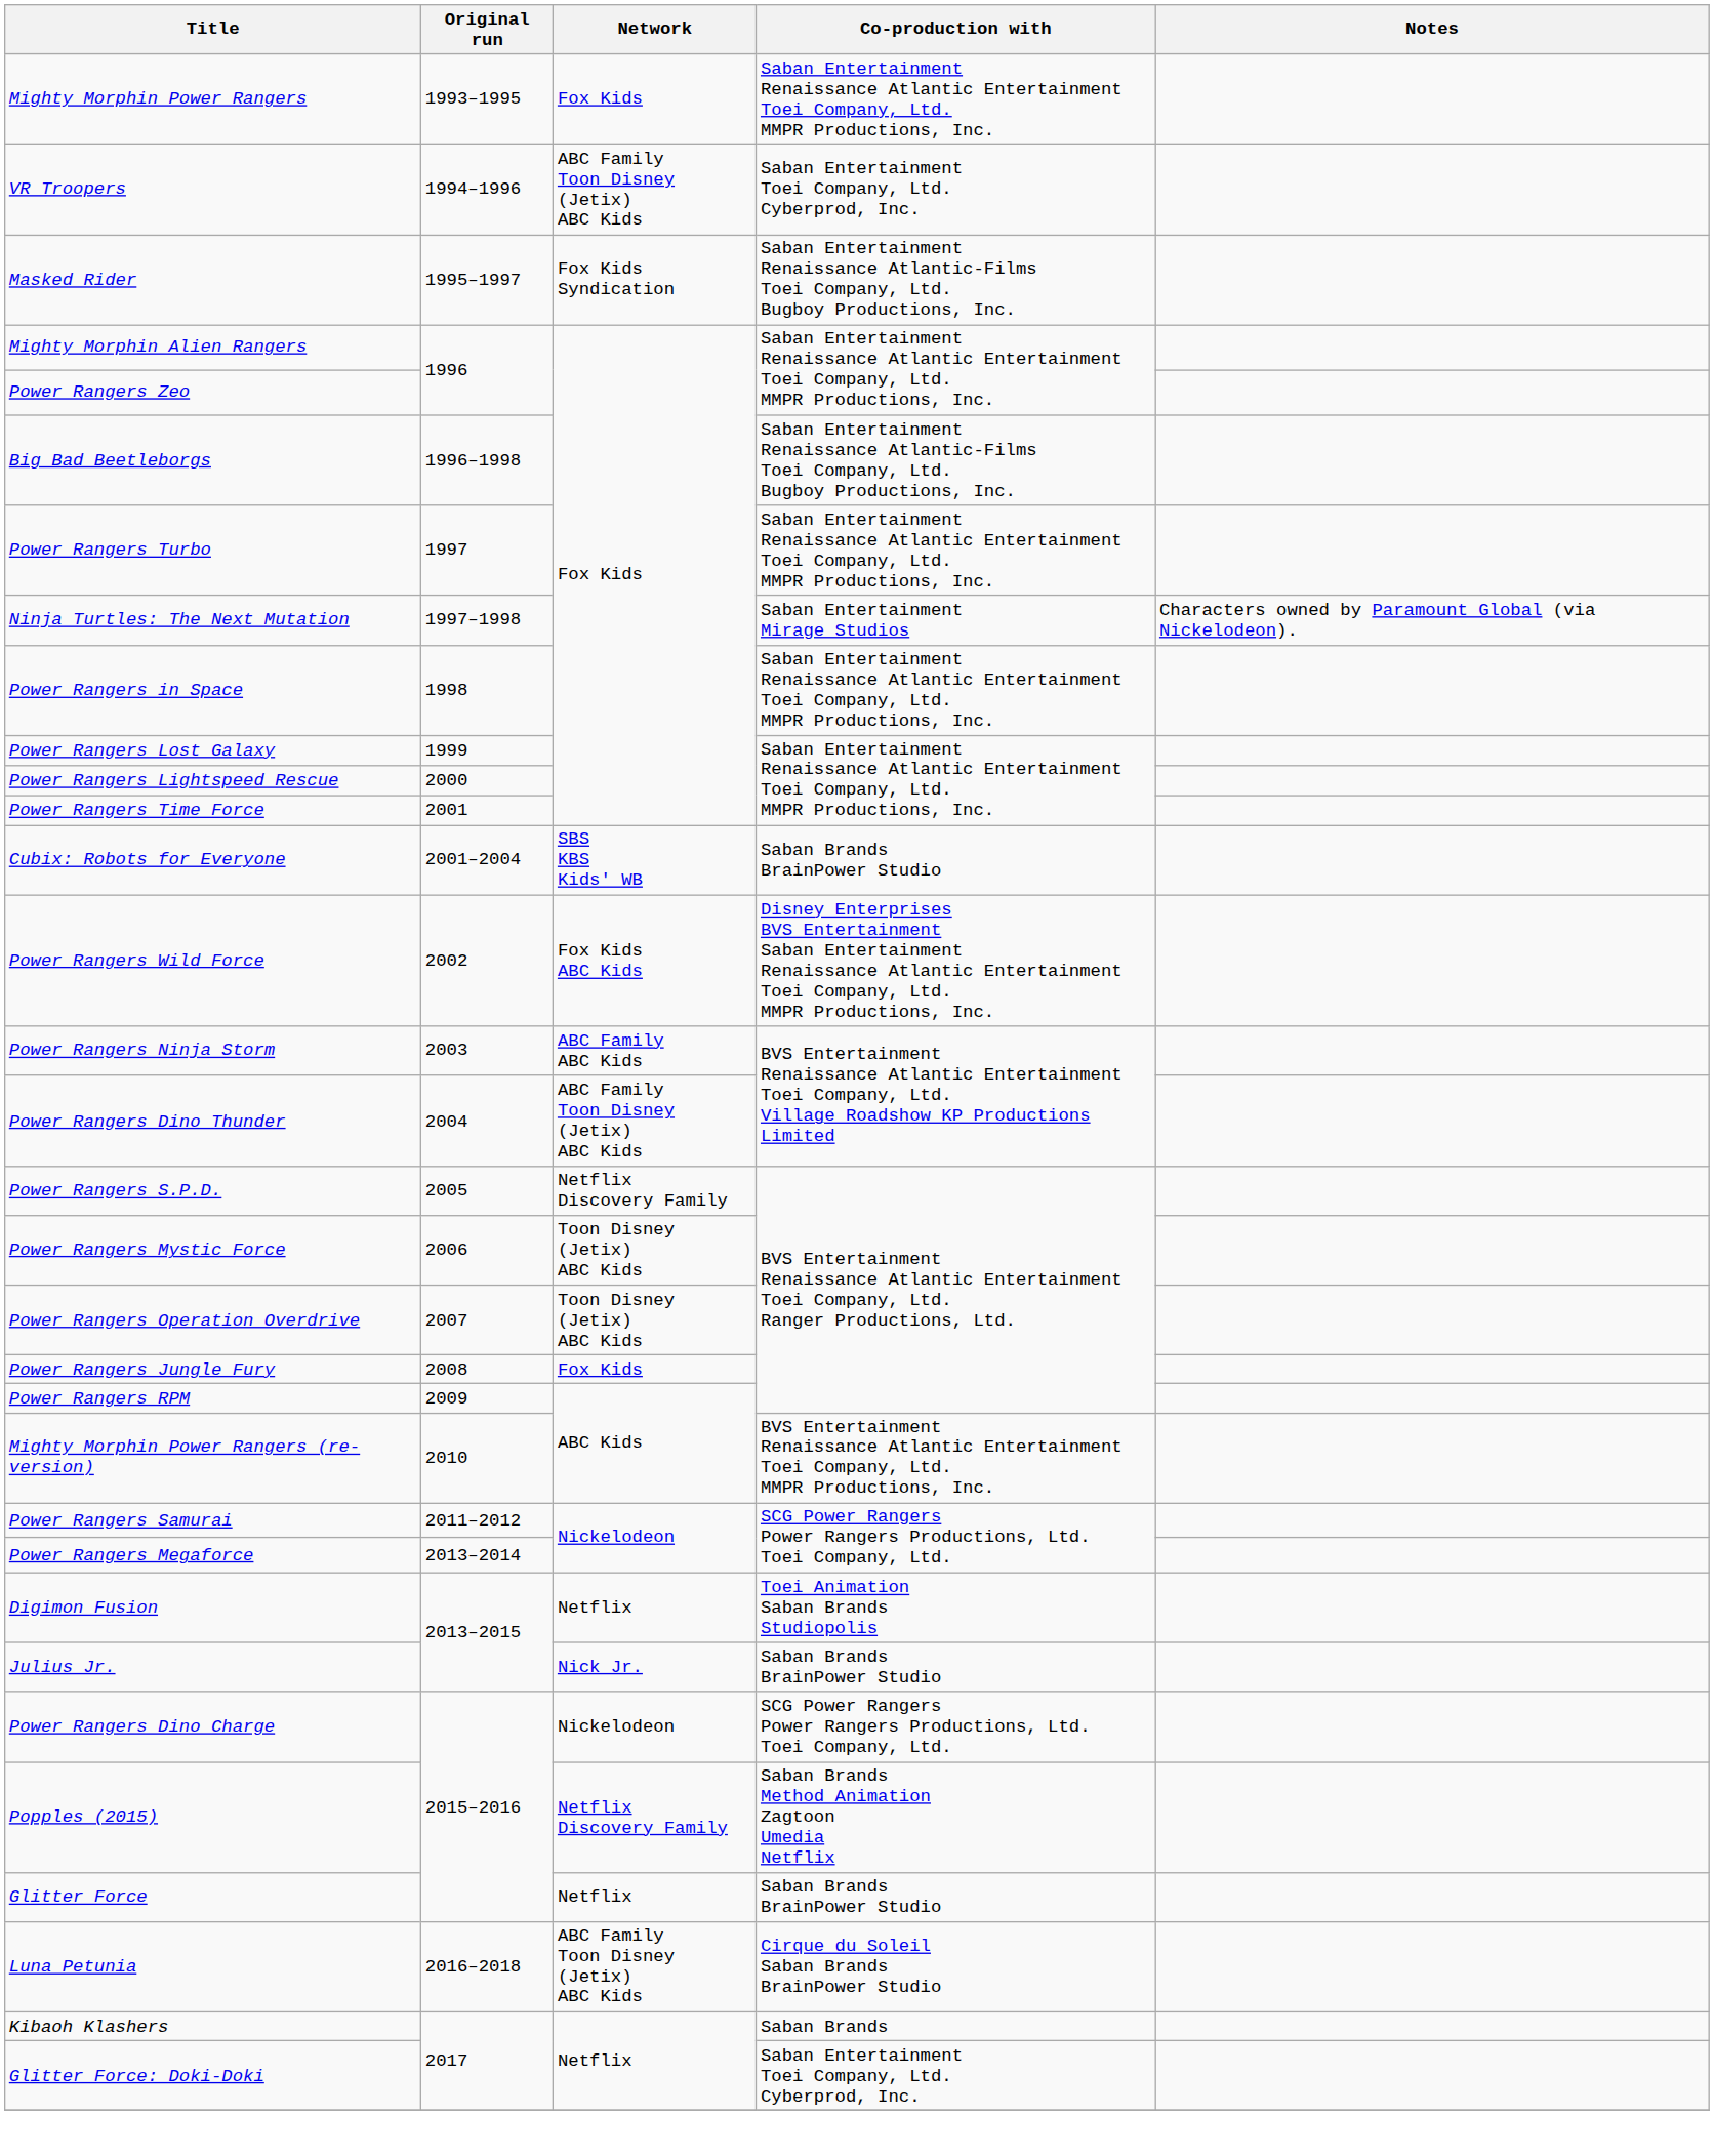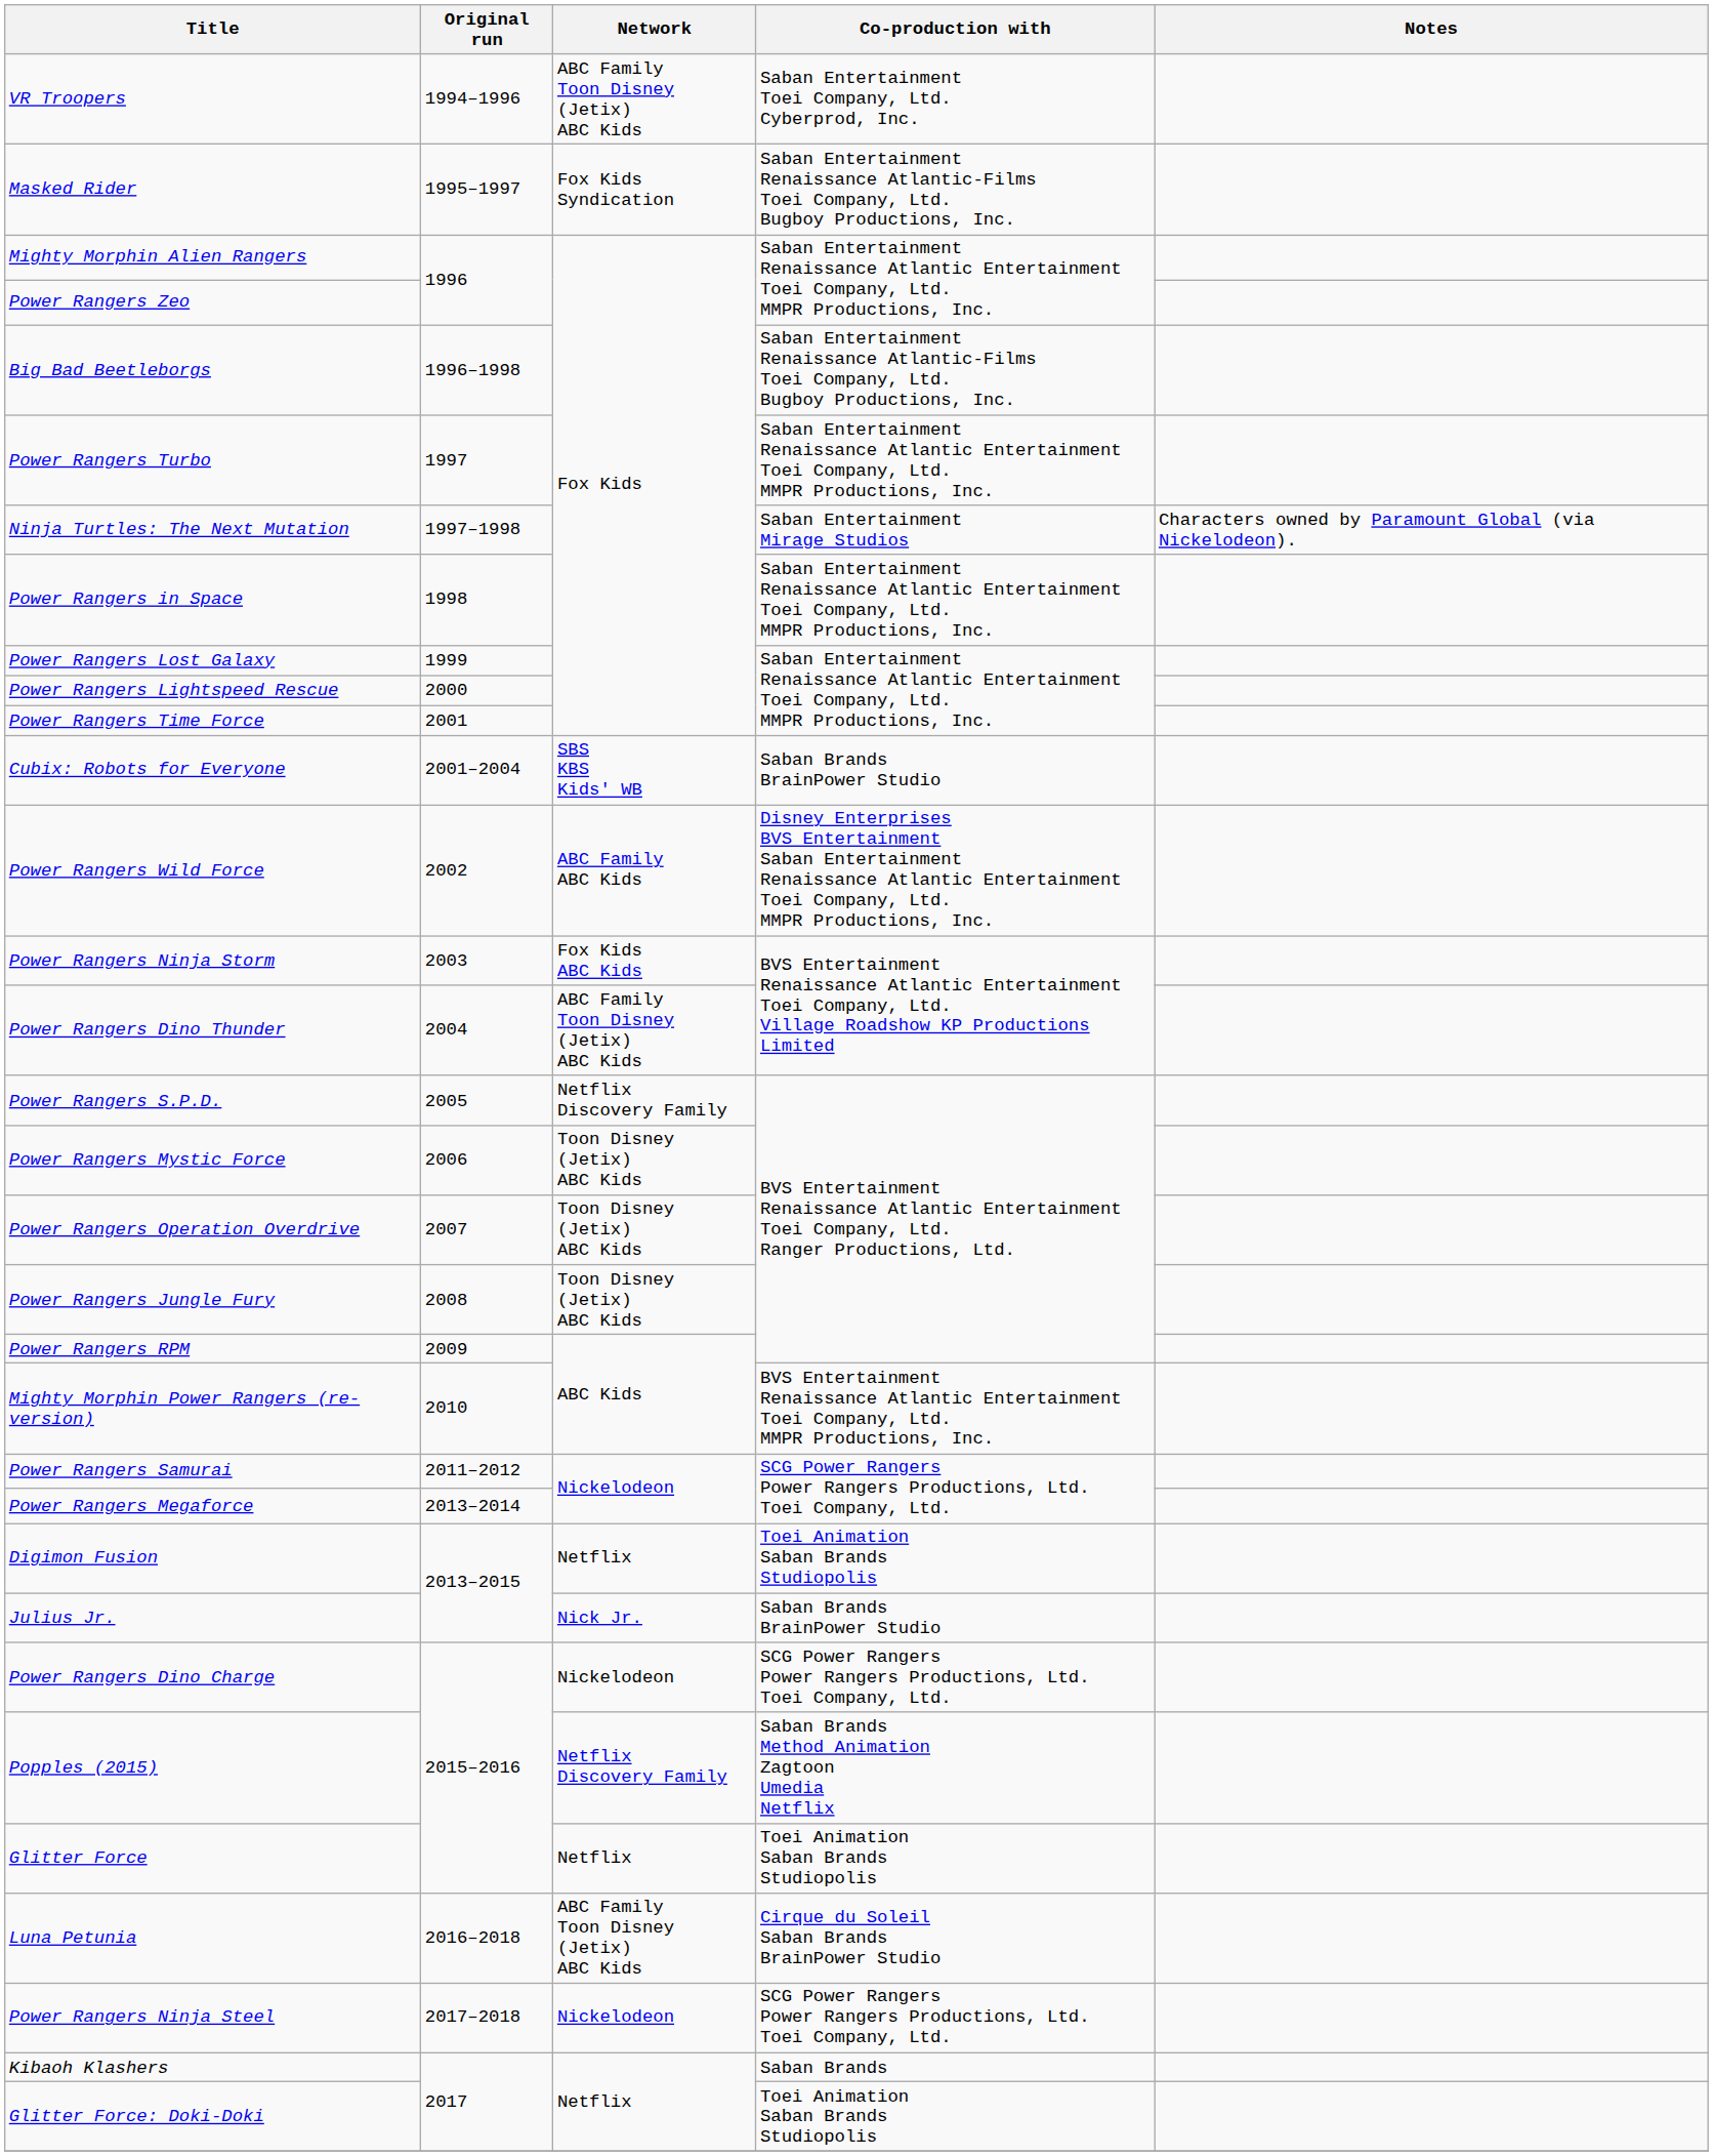- row: Mighty Morphin Power Rangers | 1993–1995 | Fox Kids | Saban Entertainment Renaissance Atlantic Entertainment Toei Company, Ltd. MMPR Productions, Inc.
Power Rangers Wild Force | Network: Fox Kids ABC Kids -> ABC Family ABC Kids
Power Rangers Ninja Storm | Network: ABC Family ABC Kids -> Fox Kids ABC Kids
Power Rangers Jungle Fury | Network: Fox Kids -> Toon Disney (Jetix) ABC Kids
Glitter Force | Co-production with: Saban Brands BrainPower Studio -> Toei Animation Saban Brands Studiopolis
+ row: Power Rangers Ninja Steel | 2017–2018 | Nickelodeon | SCG Power Rangers Power Rangers Productions, Ltd. Toei Company, Ltd.
Glitter Force: Doki-Doki | Co-production with: Saban Entertainment Toei Company, Ltd. Cyberprod, Inc. -> Toei Animation Saban Brands Studiopolis
